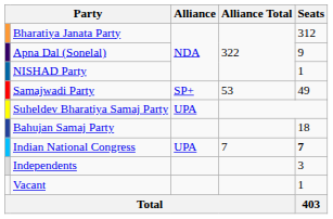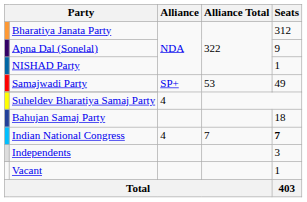Suheldev Bharatiya Samaj Party | Alliance: UPA -> 4
Indian National Congress | Alliance: UPA -> 4
